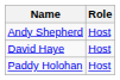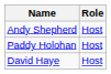rows swapped: David Haye <-> Paddy Holohan
